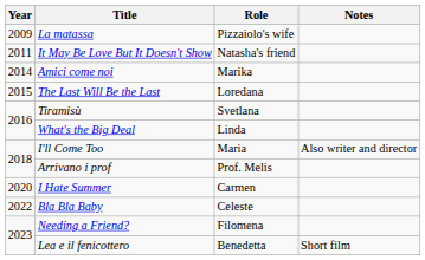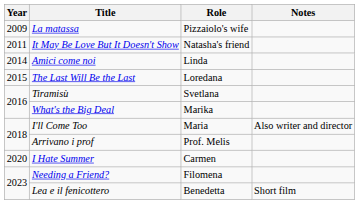Amici come noi | Role: Marika -> Linda
What's the Big Deal | Role: Linda -> Marika
- row: 2022 | Bla Bla Baby | Celeste
